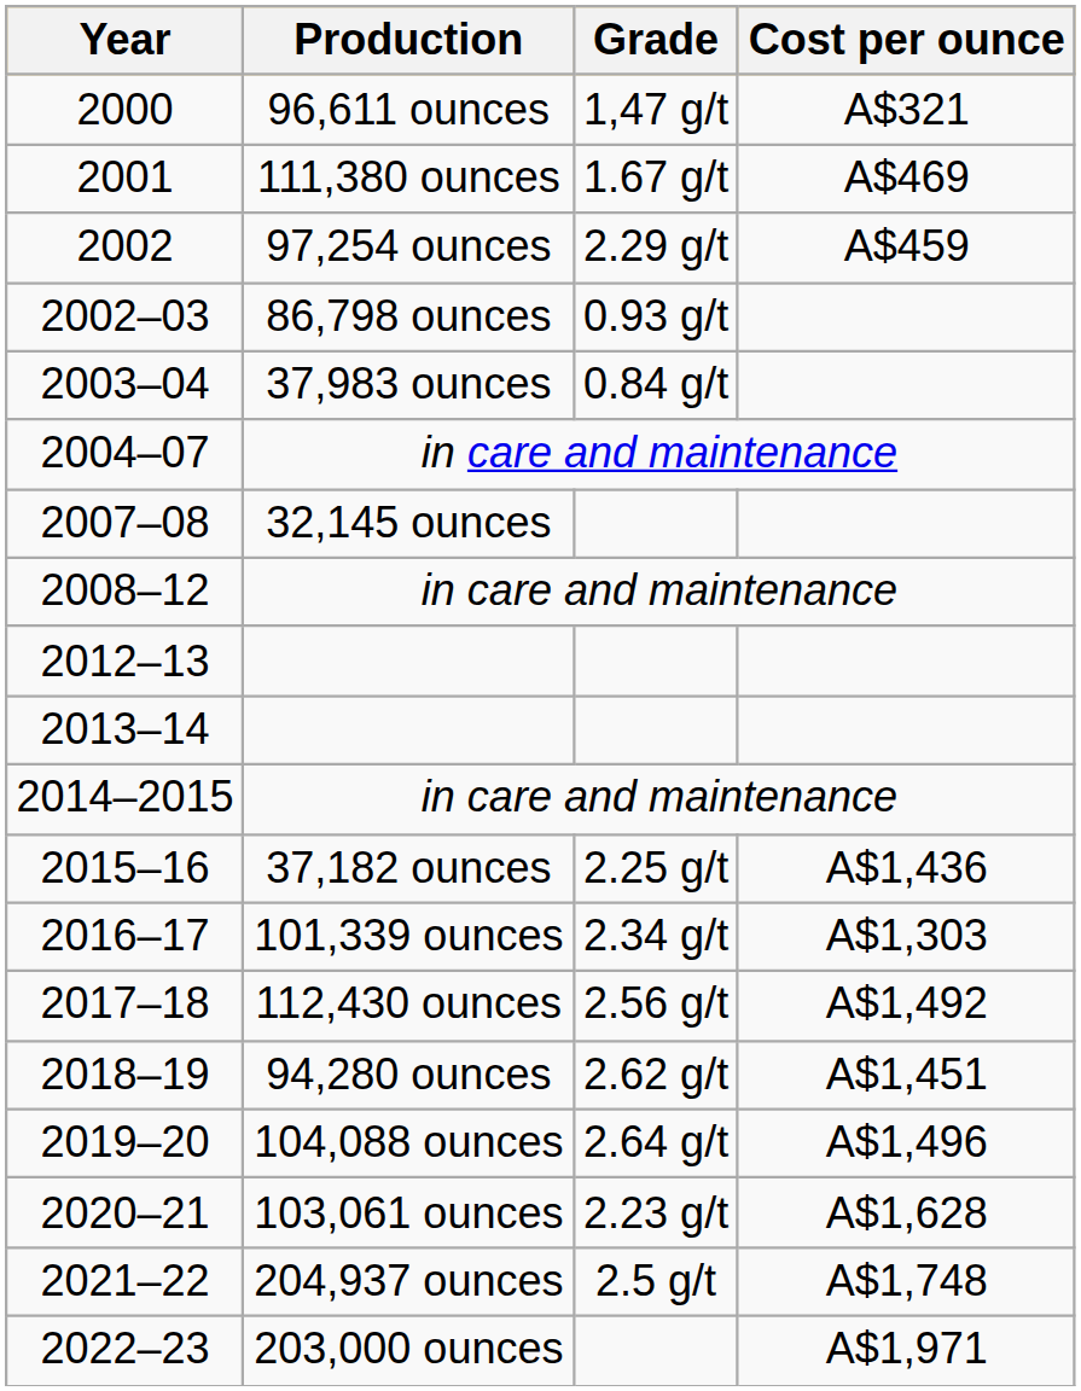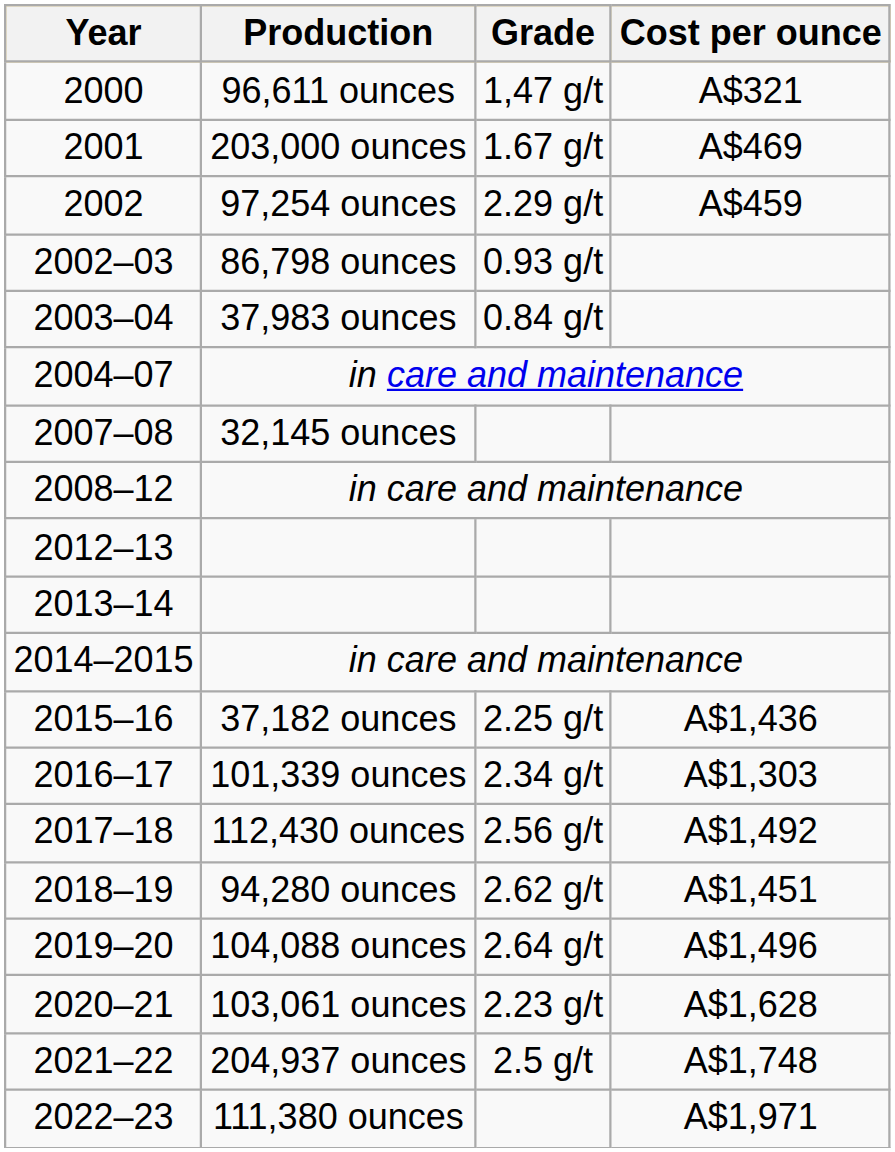2001 | Production: 111,380 ounces -> 203,000 ounces
2022–23 | Production: 203,000 ounces -> 111,380 ounces
